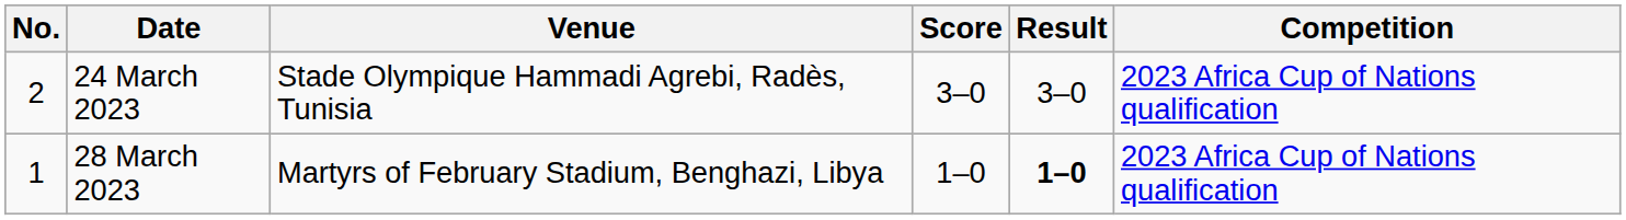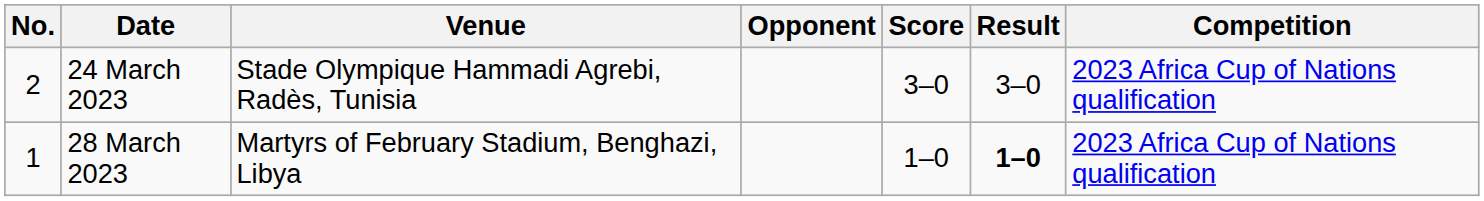+ column: Opponent
